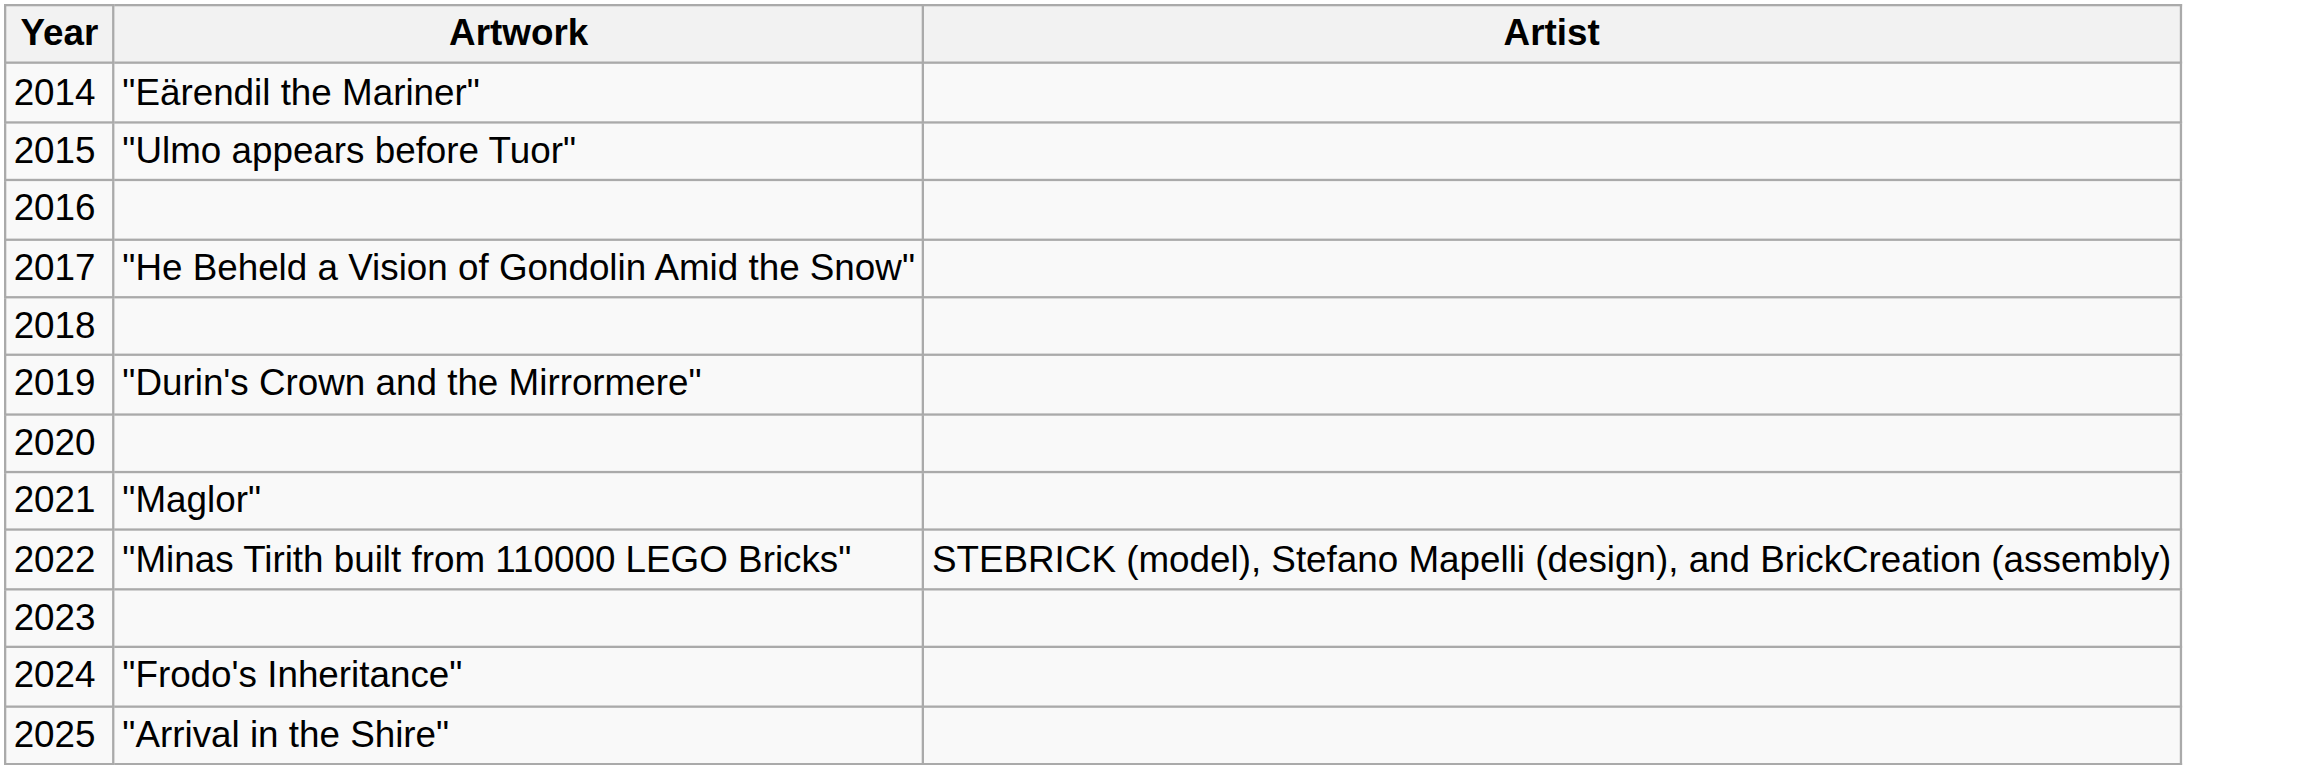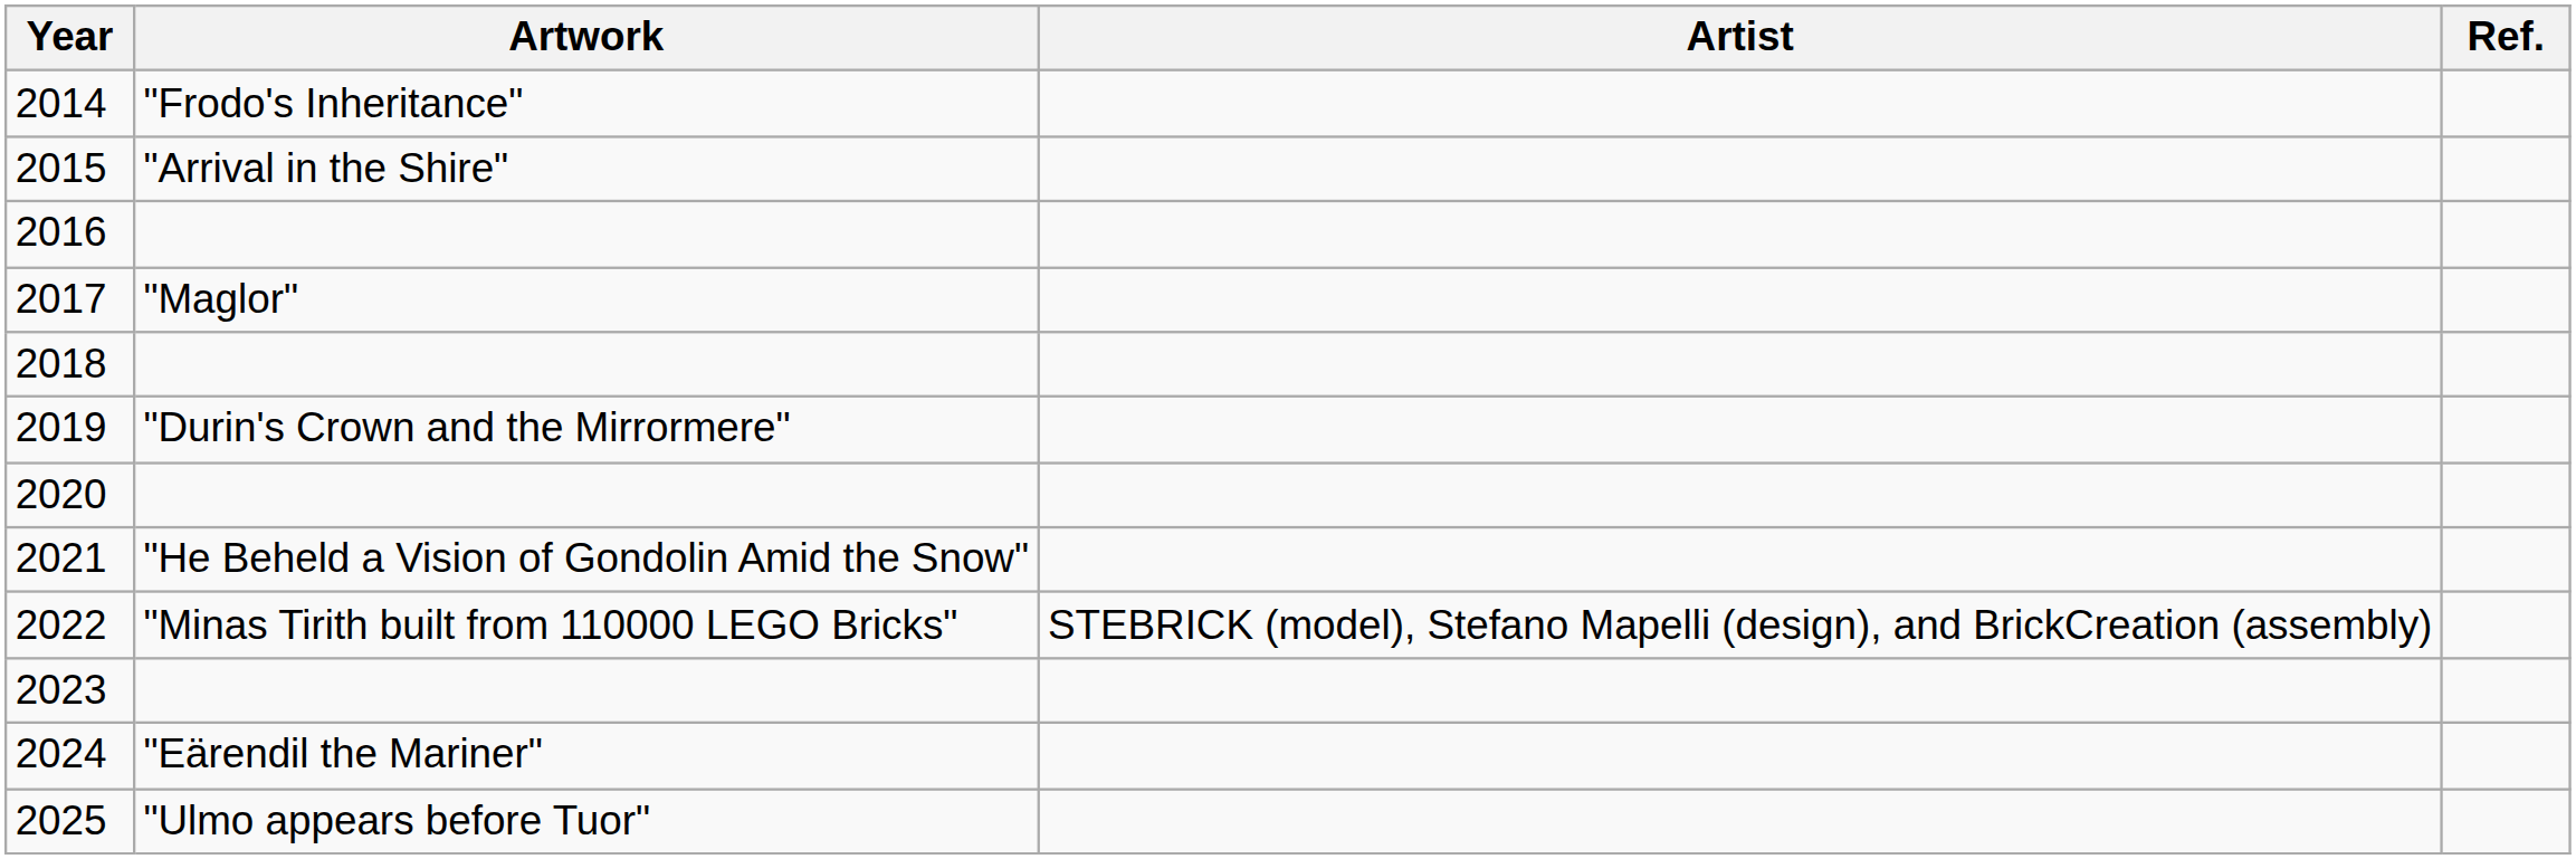+ column: Ref.
2014 | Artwork: "Eärendil the Mariner" -> "Frodo's Inheritance"
2015 | Artwork: "Ulmo appears before Tuor" -> "Arrival in the Shire"
2017 | Artwork: "He Beheld a Vision of Gondolin Amid the Snow" -> "Maglor"
2021 | Artwork: "Maglor" -> "He Beheld a Vision of Gondolin Amid the Snow"
2024 | Artwork: "Frodo's Inheritance" -> "Eärendil the Mariner"
2025 | Artwork: "Arrival in the Shire" -> "Ulmo appears before Tuor"
